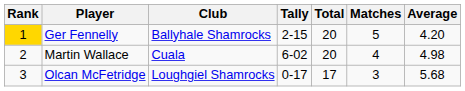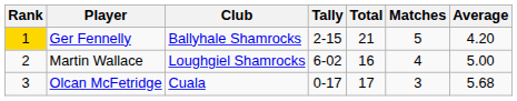Ger Fennelly | Total: 20 -> 21
Martin Wallace | Club: Cuala -> Loughgiel Shamrocks
Martin Wallace | Total: 20 -> 16
Martin Wallace | Average: 4.98 -> 5.00
Olcan McFetridge | Club: Loughgiel Shamrocks -> Cuala
